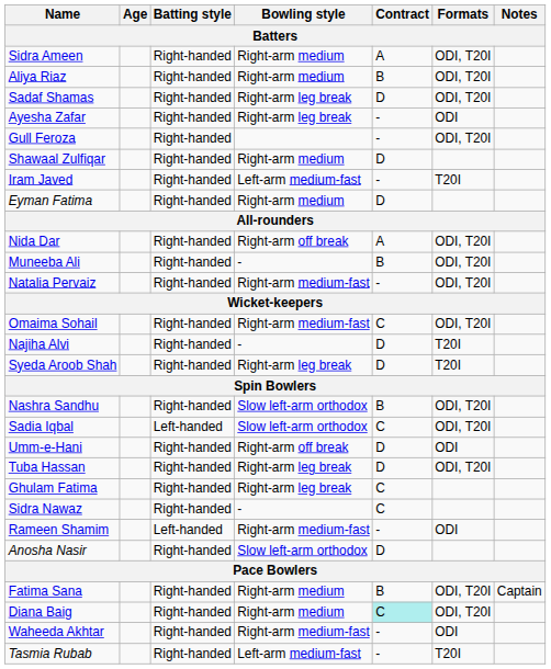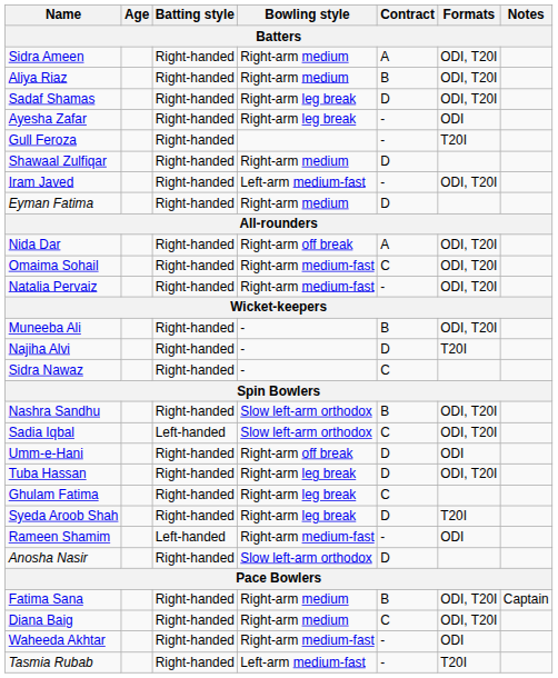Gull Feroza | Formats: ODI, T20I -> T20I
Iram Javed | Formats: T20I -> ODI, T20I
rows swapped: Omaima Sohail <-> Muneeba Ali
rows swapped: Sidra Nawaz <-> Syeda Aroob Shah
Diana Baig | Contract: paleturquoise background -> no background
